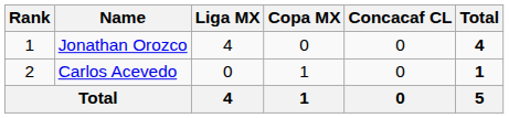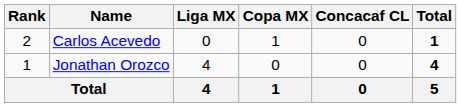rows swapped: Jonathan Orozco <-> Carlos Acevedo
